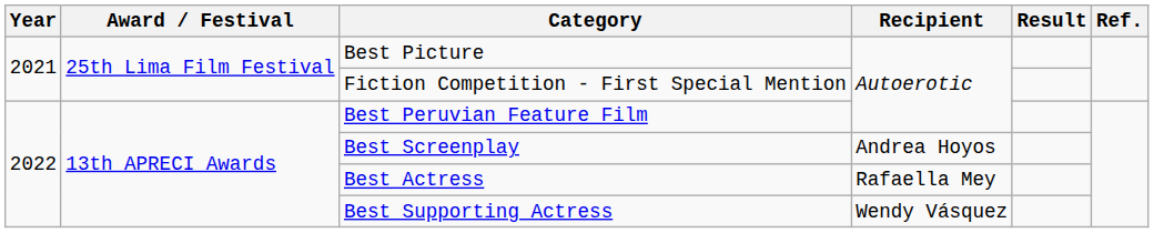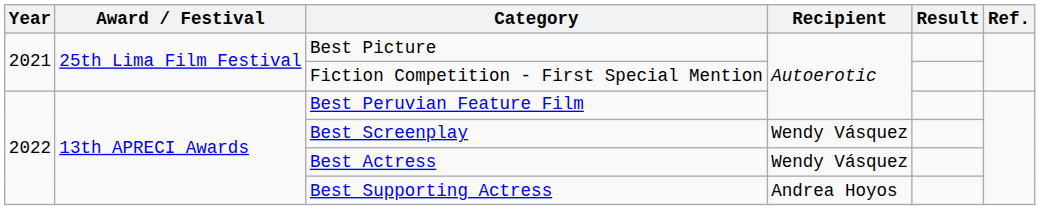Best Screenplay | Recipient: Andrea Hoyos -> Wendy Vásquez
Best Actress | Recipient: Rafaella Mey -> Wendy Vásquez
Best Supporting Actress | Recipient: Wendy Vásquez -> Andrea Hoyos
